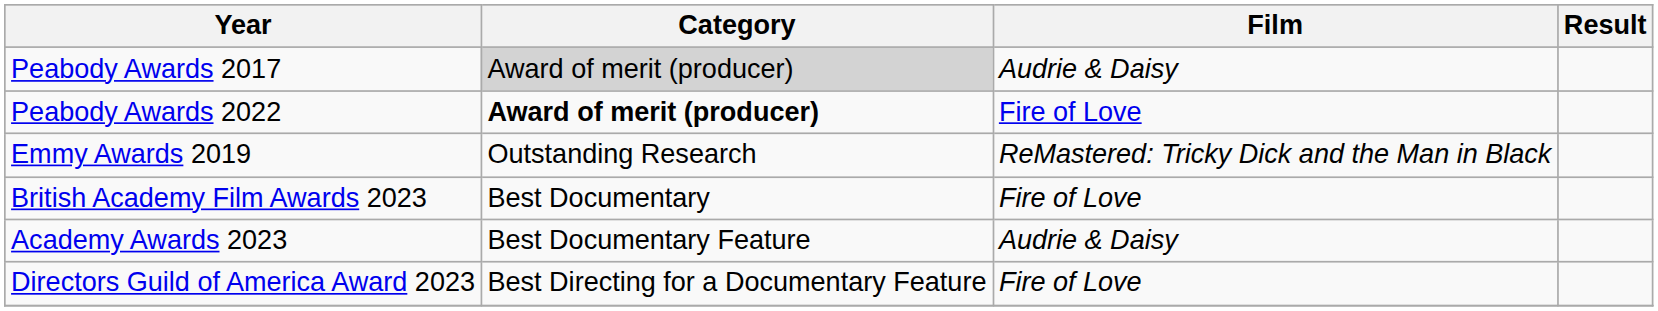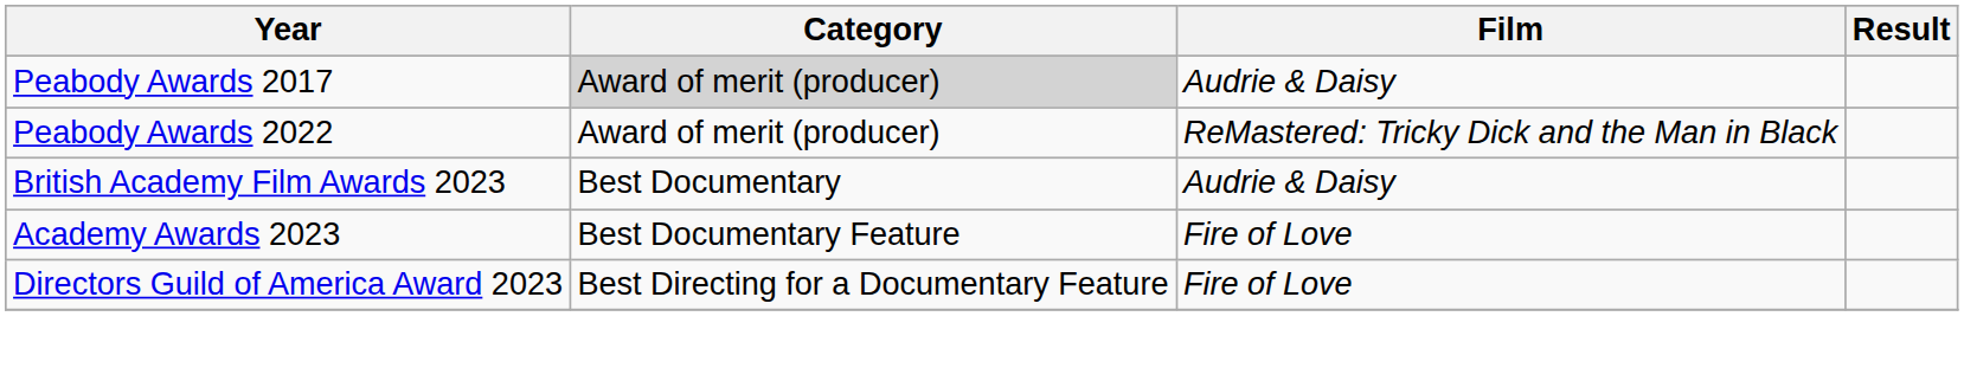Peabody Awards 2022 | Category: bold -> normal
Peabody Awards 2022 | Film: Fire of Love -> ReMastered: Tricky Dick and the Man in Black
- row: Emmy Awards 2019 | Outstanding Research | ReMastered: Tricky Dick and the Man in Black
British Academy Film Awards 2023 | Film: Fire of Love -> Audrie & Daisy
Academy Awards 2023 | Film: Audrie & Daisy -> Fire of Love
